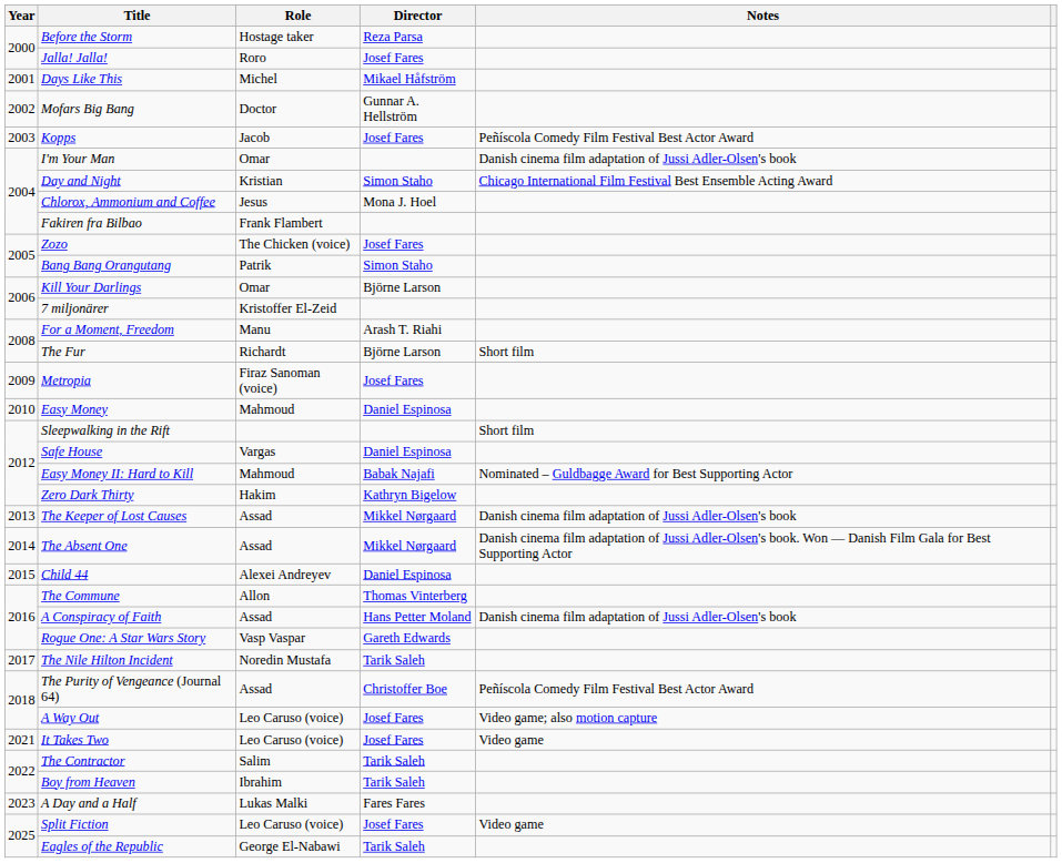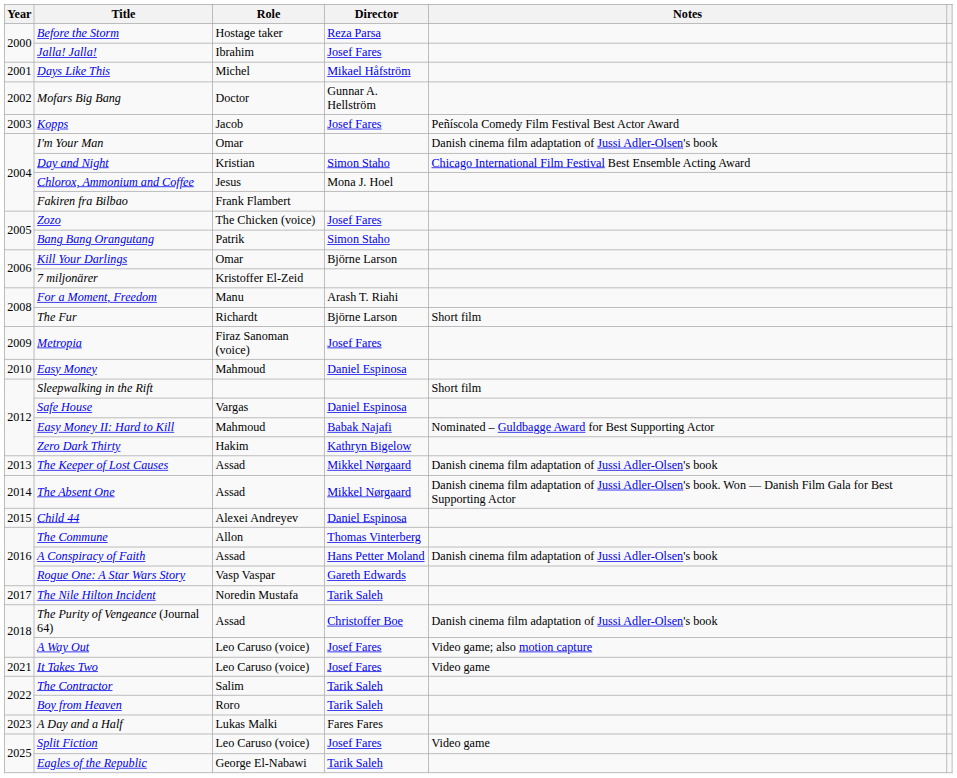Jalla! Jalla! | Role: Roro -> Ibrahim
The Purity of Vengeance (Journal 64) | Notes: Peñíscola Comedy Film Festival Best Actor Award -> Danish cinema film adaptation of Jussi Adler-Olsen's book
Boy from Heaven | Role: Ibrahim -> Roro
